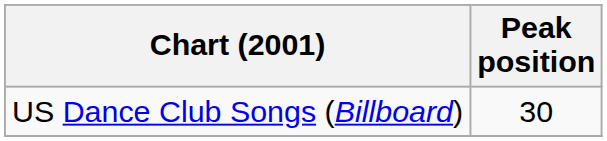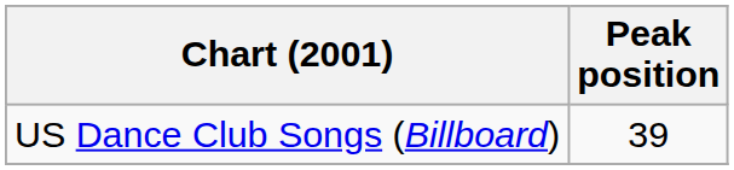US Dance Club Songs (Billboard) | Peak position: 30 -> 39
